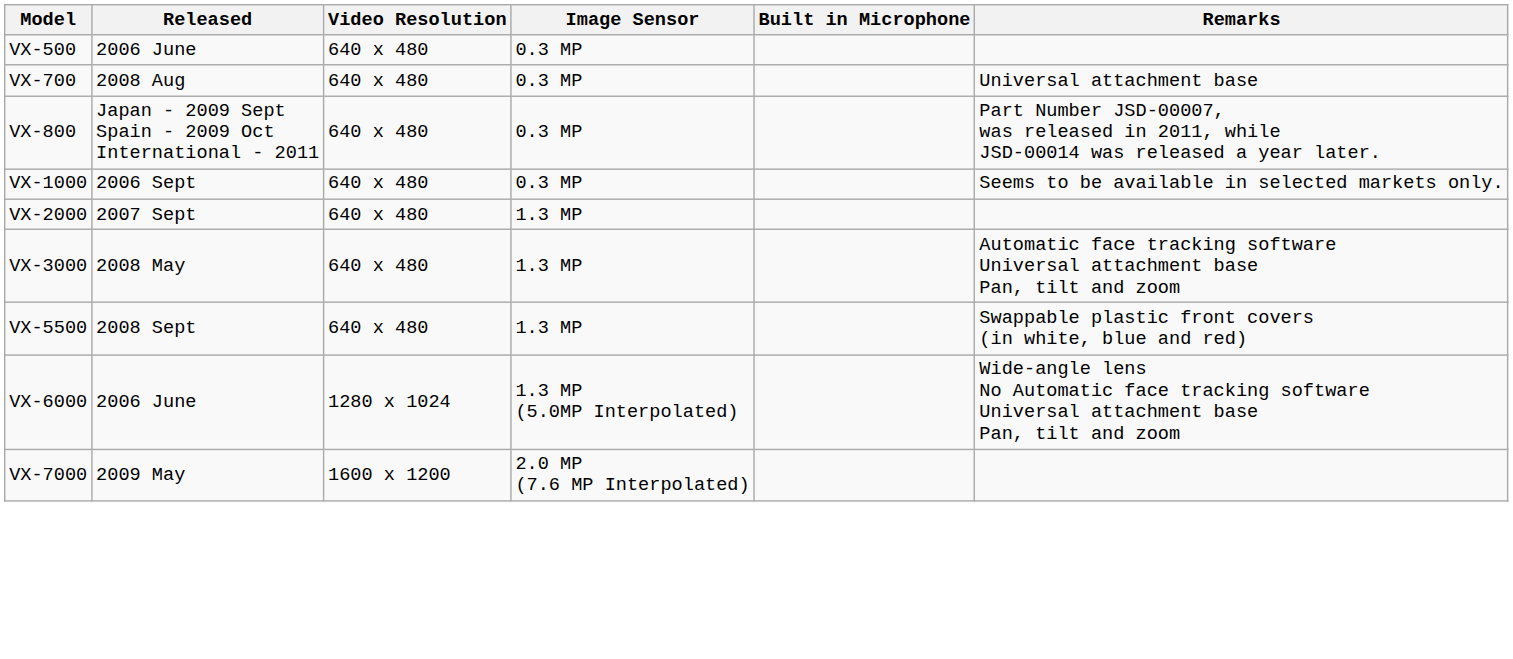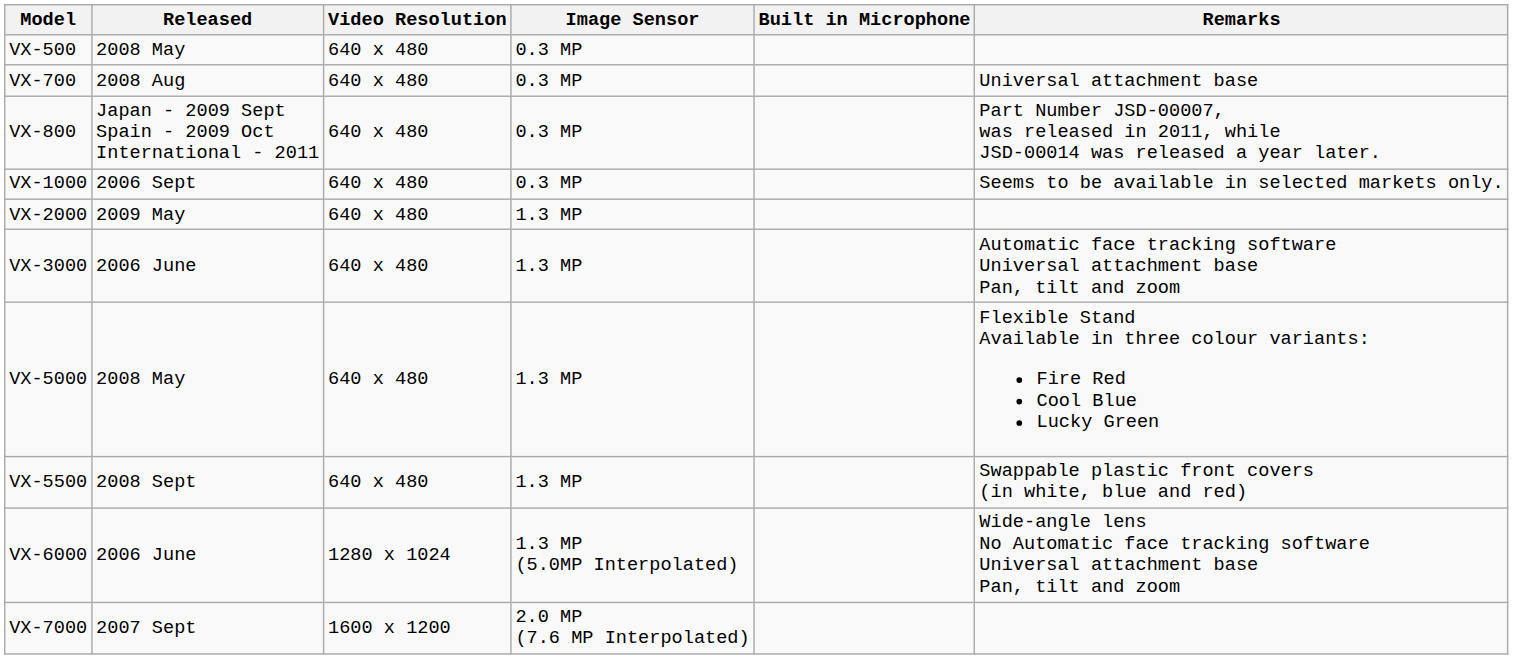VX-500 | Released: 2006 June -> 2008 May
VX-2000 | Released: 2007 Sept -> 2009 May
VX-3000 | Released: 2008 May -> 2006 June
+ row: VX-5000 | 2008 May | 640 x 480 | 1.3 MP | Flexible Stand Available in three colour variants: Fire Red Cool Blue Lucky Green
VX-7000 | Released: 2009 May -> 2007 Sept
